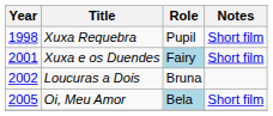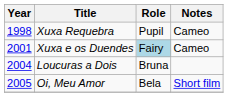Xuxa Requebra | Notes: Short film -> Cameo
Xuxa e os Duendes | Notes: Short film -> Cameo
Loucuras a Dois | Year: 2002 -> 2004
Oi, Meu Amor | Role: lightblue background -> no background
